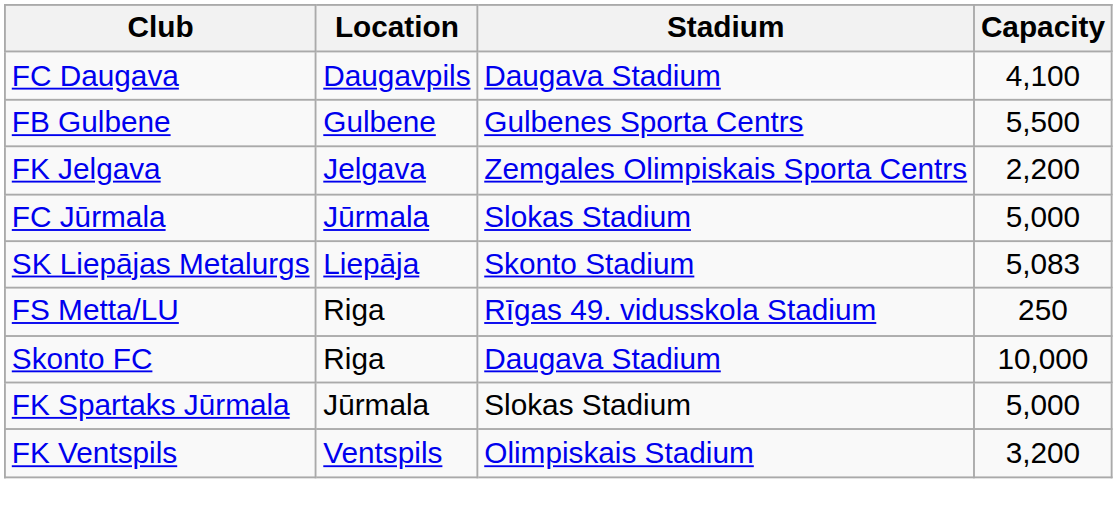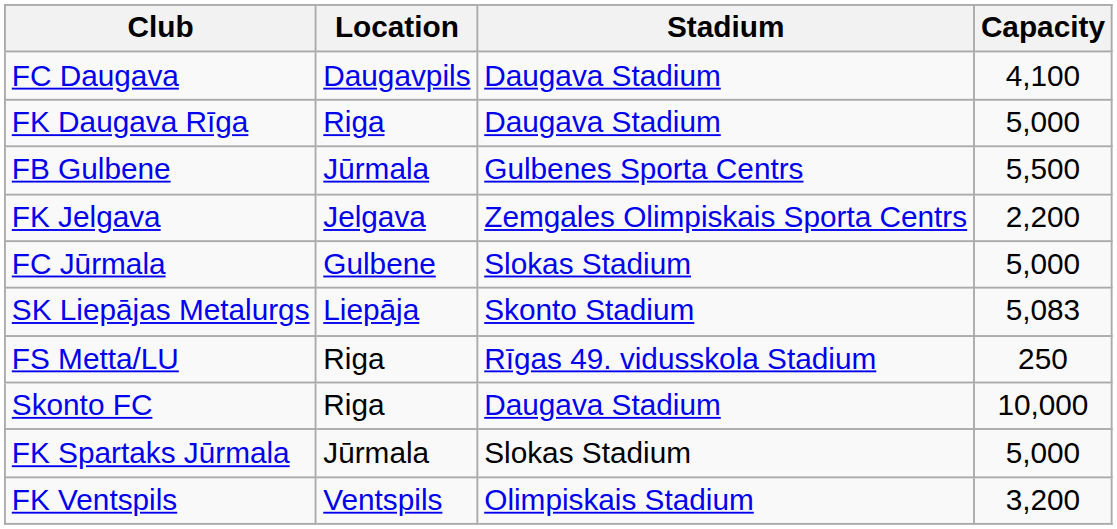+ row: FK Daugava Rīga | Riga | Daugava Stadium | 5,000
FB Gulbene | Location: Gulbene -> Jūrmala
FC Jūrmala | Location: Jūrmala -> Gulbene
